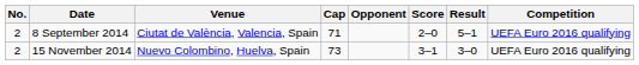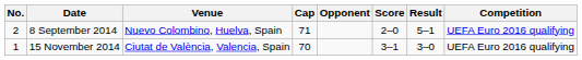8 September 2014 | Venue: Ciutat de València, Valencia, Spain -> Nuevo Colombino, Huelva, Spain
15 November 2014 | No.: 2 -> 1
15 November 2014 | Venue: Nuevo Colombino, Huelva, Spain -> Ciutat de València, Valencia, Spain
15 November 2014 | Cap: 73 -> 70
